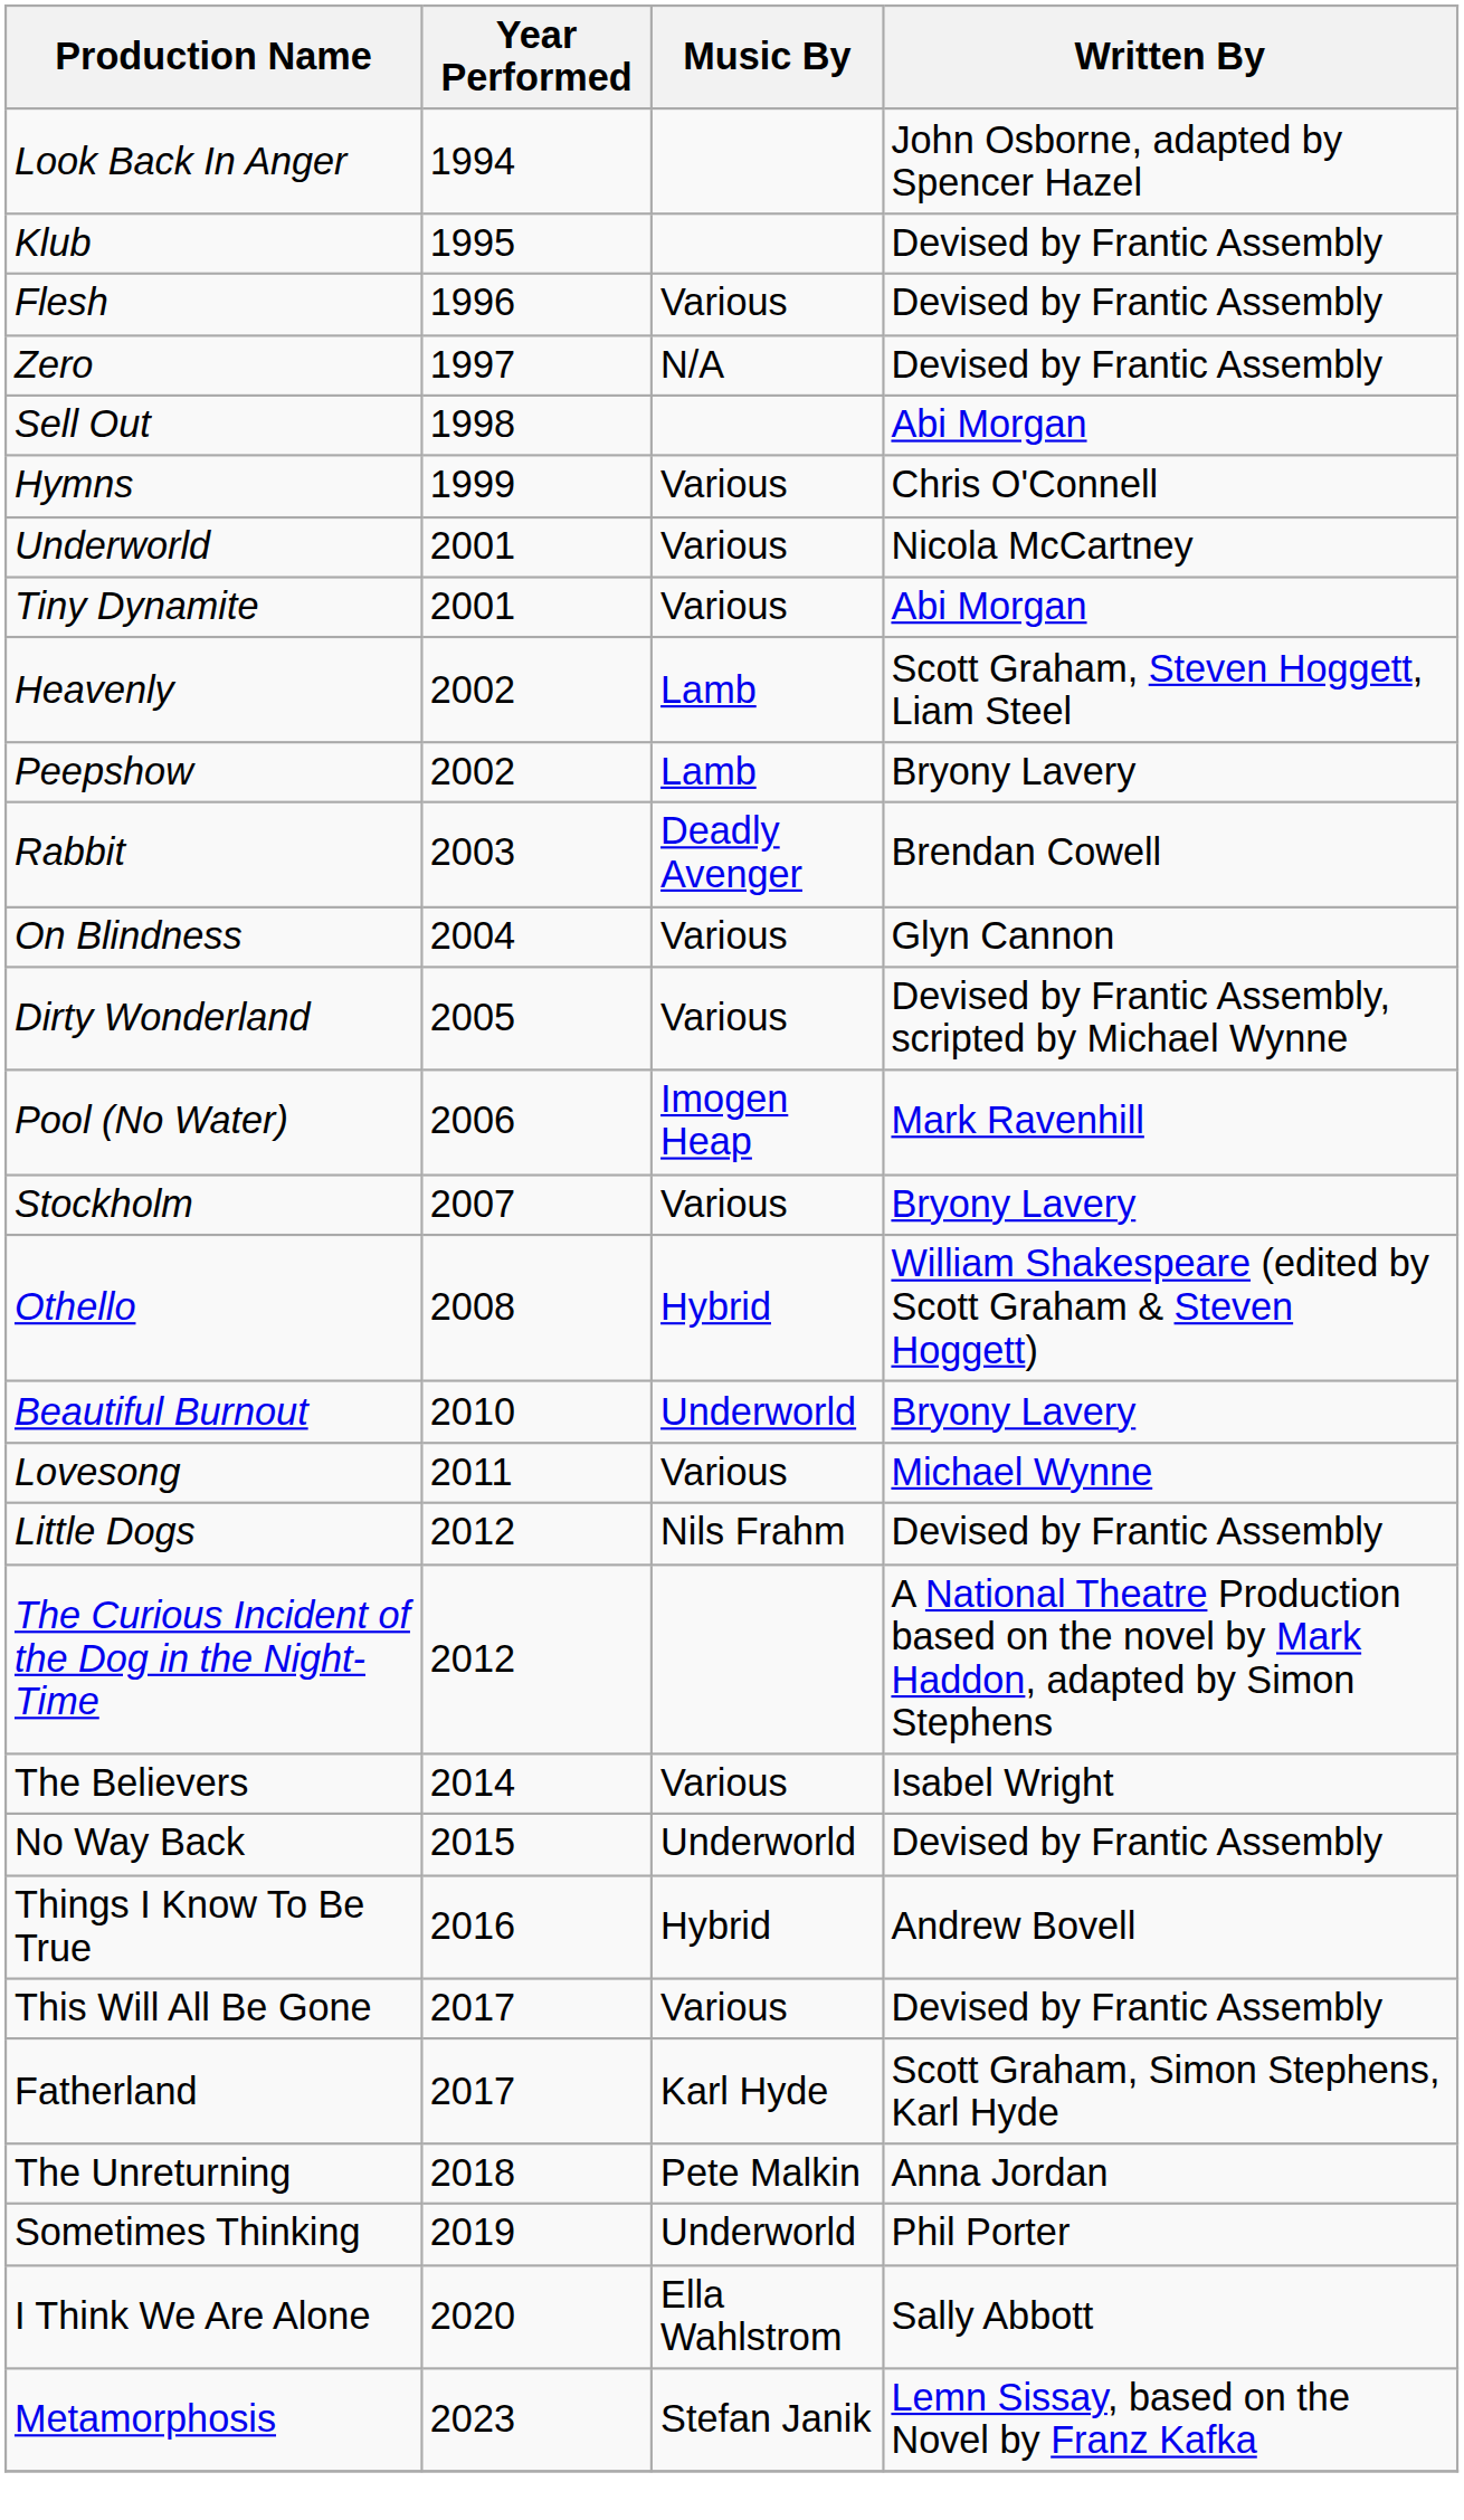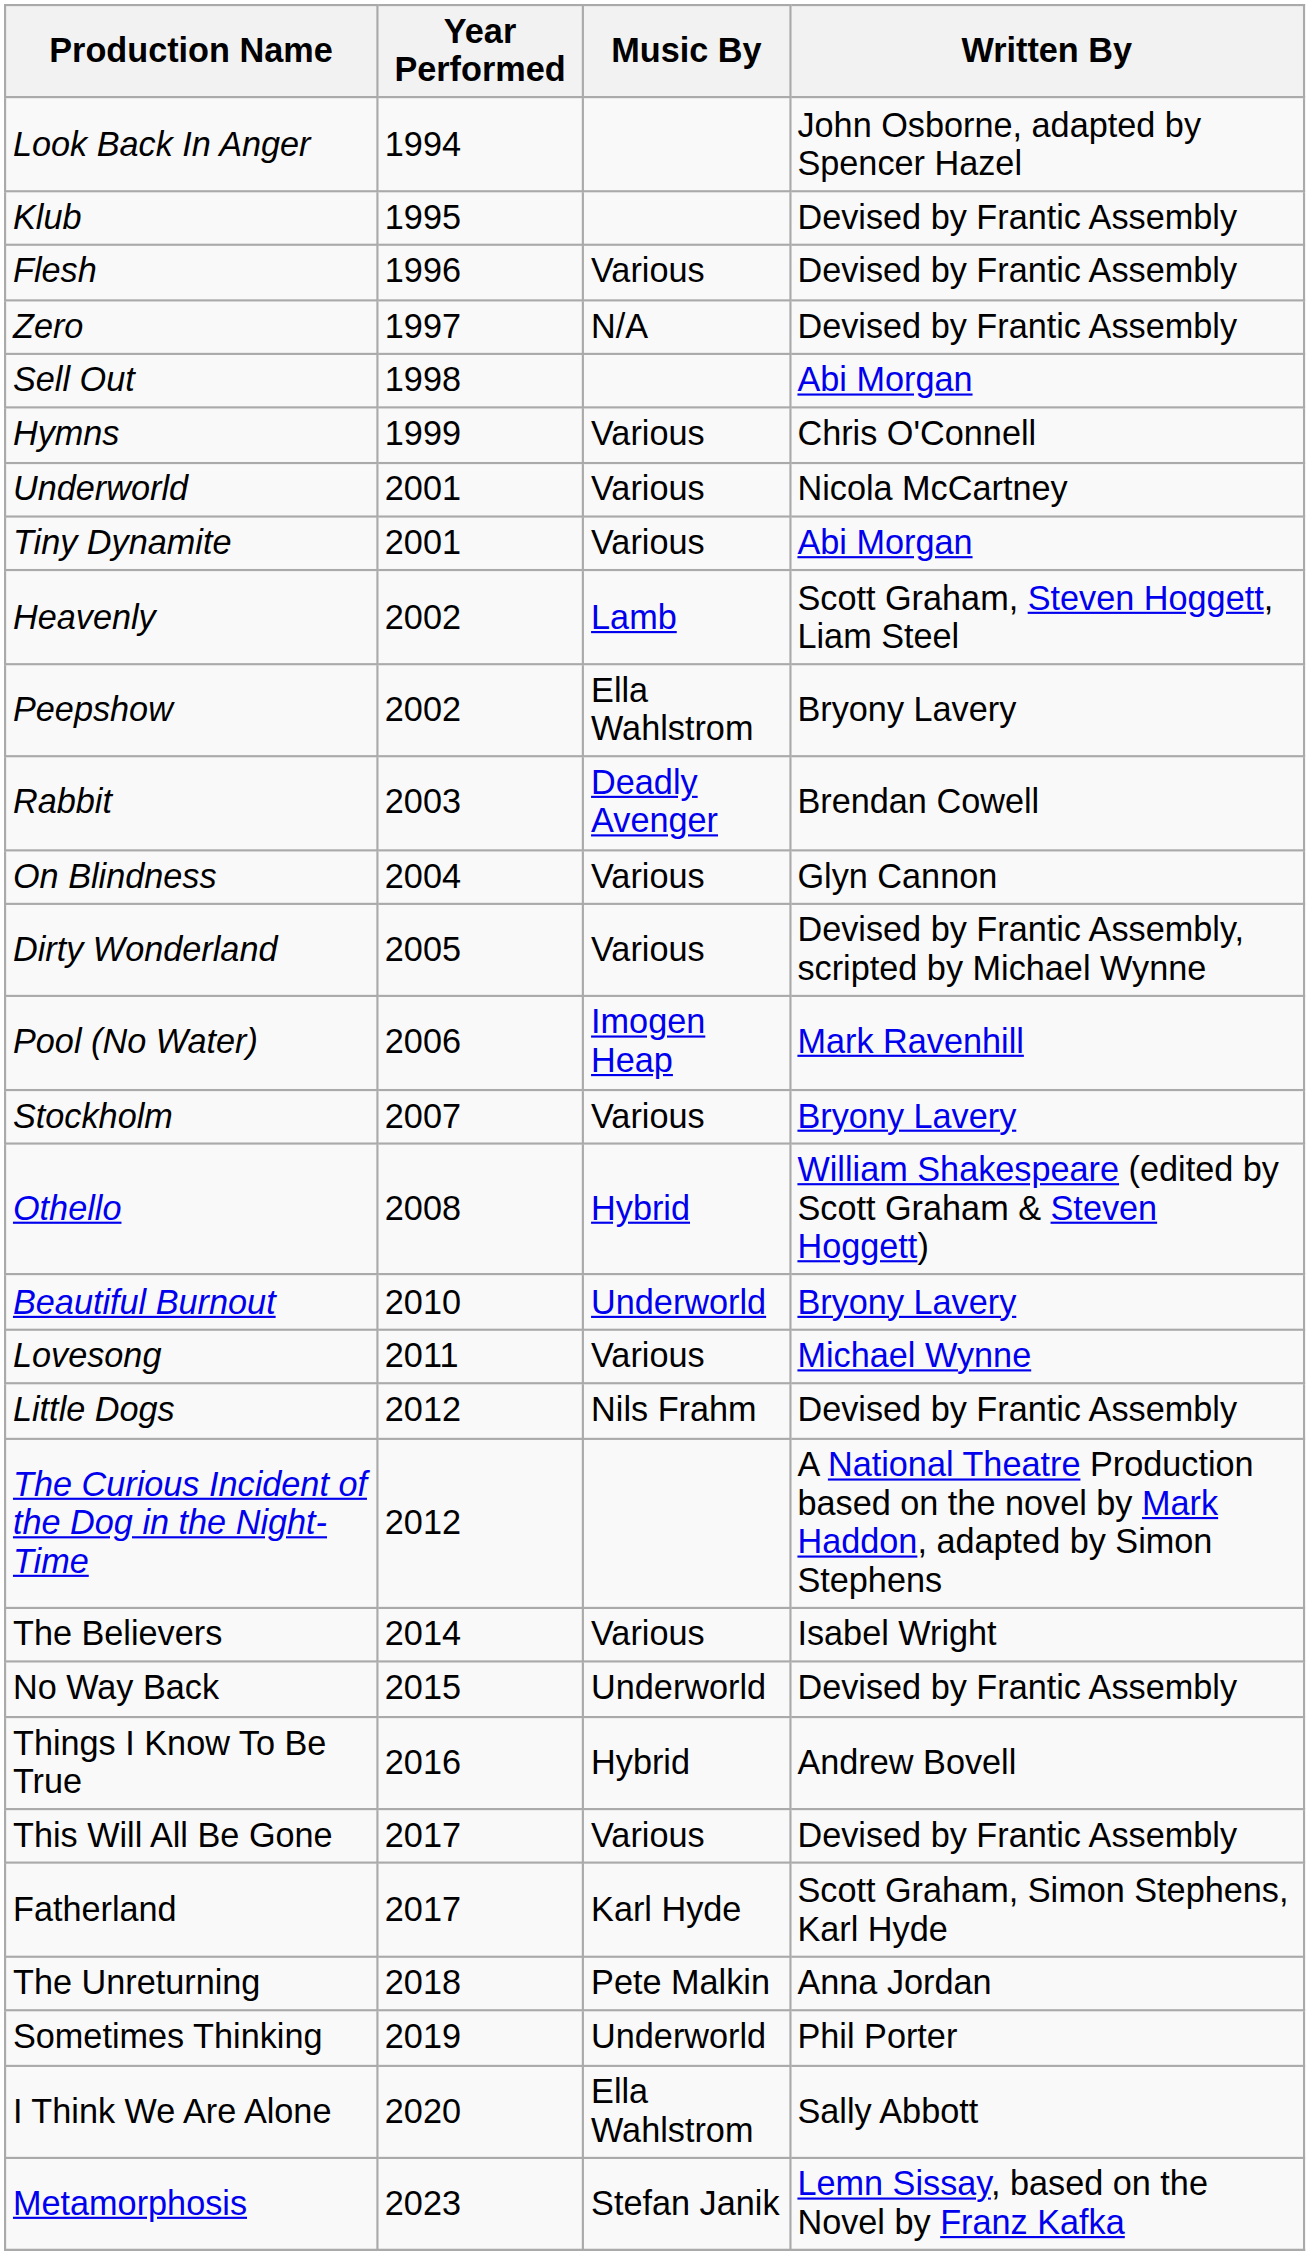Peepshow | Music By: Lamb -> Ella Wahlstrom
